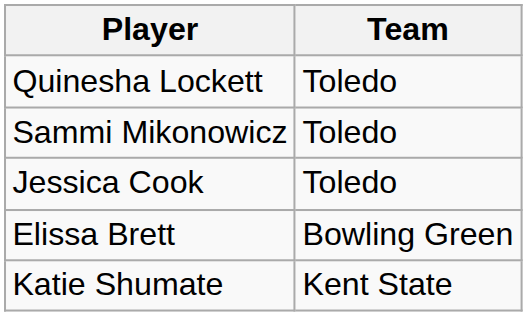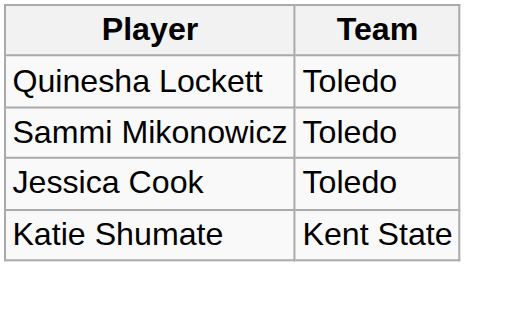- row: Elissa Brett | Bowling Green
